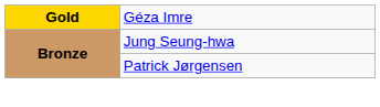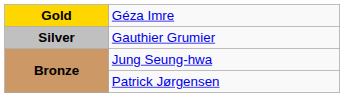+ row: Silver | Gauthier Grumier
